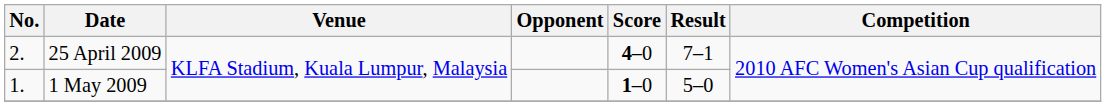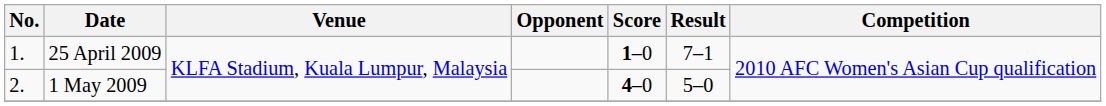25 April 2009 | No.: 2. -> 1.
25 April 2009 | Score: 4–0 -> 1–0
1 May 2009 | No.: 1. -> 2.
1 May 2009 | Score: 1–0 -> 4–0
